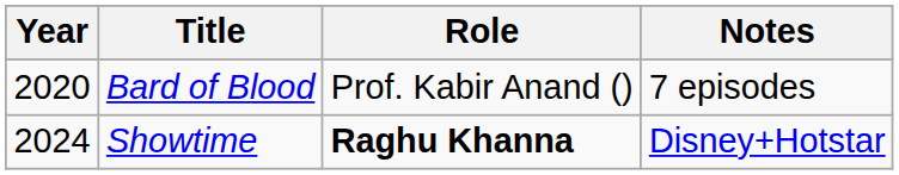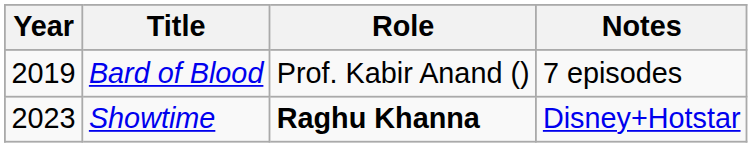Bard of Blood | Year: 2020 -> 2019
Showtime | Year: 2024 -> 2023
